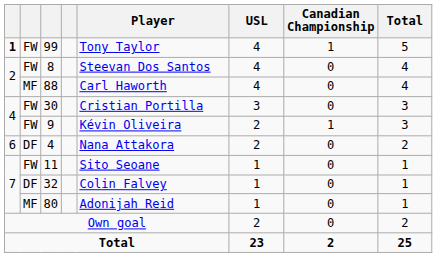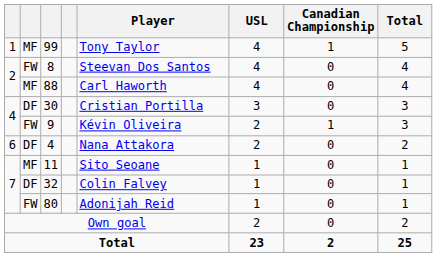99 | column 1: bold -> normal
99 | column 2: FW -> MF
30 | column 2: FW -> DF
11 | column 2: FW -> MF
80 | column 2: MF -> FW
